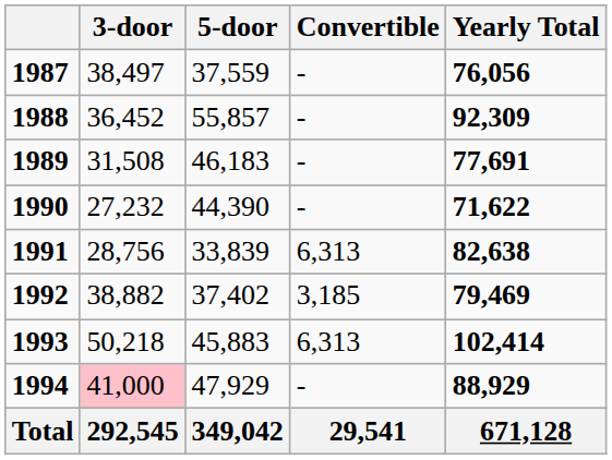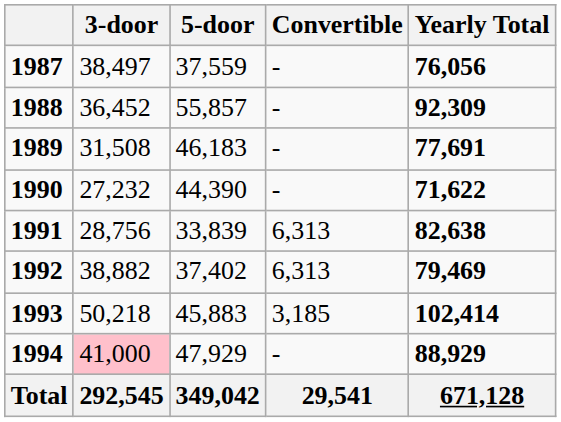1992 | Convertible: 3,185 -> 6,313
1993 | Convertible: 6,313 -> 3,185
